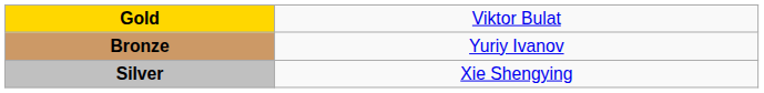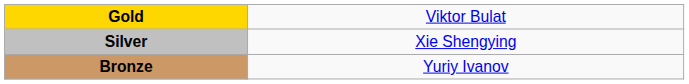rows swapped: Silver <-> Bronze
